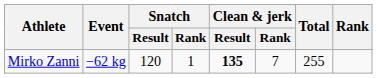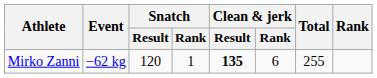Mirko Zanni | Clean & jerk / Rank: 7 -> 6
